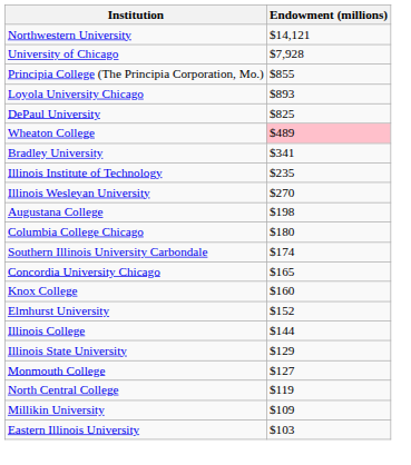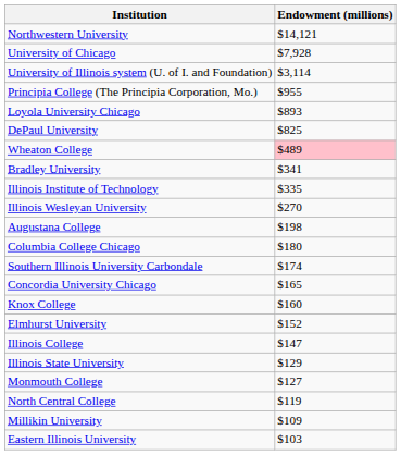+ row: University of Illinois system (U. of I. and Foundation) | $3,114
Principia College (The Principia Corporation, Mo.) | Endowment (millions): $855 -> $955
Illinois Institute of Technology | Endowment (millions): $235 -> $335
Illinois College | Endowment (millions): $144 -> $147
